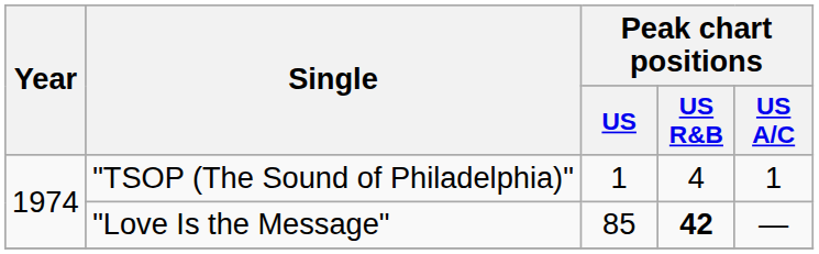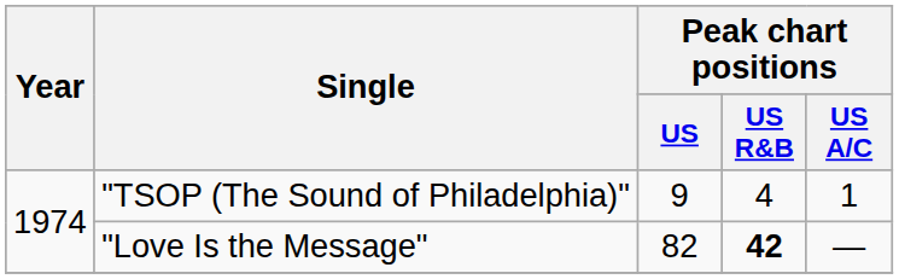"TSOP (The Sound of Philadelphia)" | Peak chart positions / US: 1 -> 9
"Love Is the Message" | Peak chart positions / US: 85 -> 82
